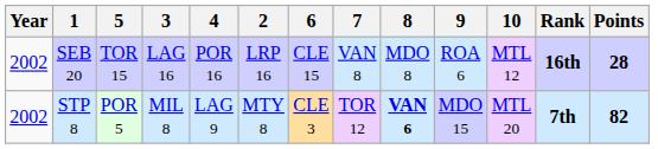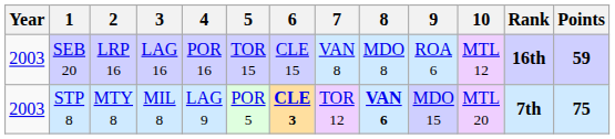columns swapped: 2 <-> 5
SEB 20 | Year: 2002 -> 2003
SEB 20 | Points: 28 -> 59
STP 8 | Year: 2002 -> 2003
STP 8 | 6: normal -> bold
STP 8 | Points: 82 -> 75
